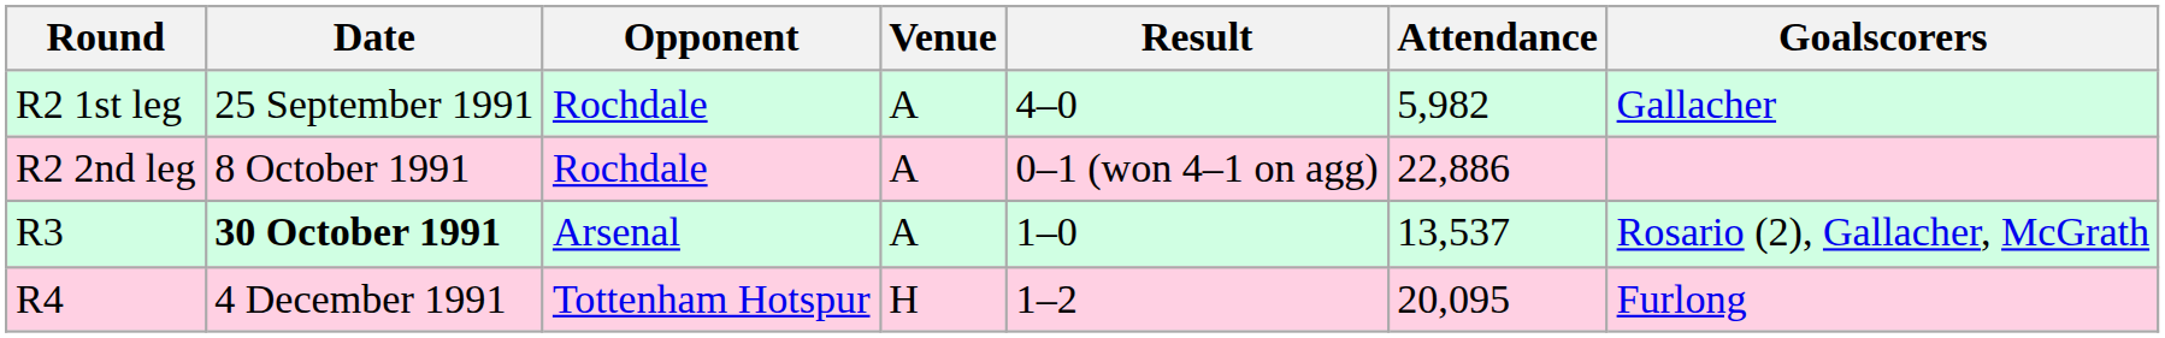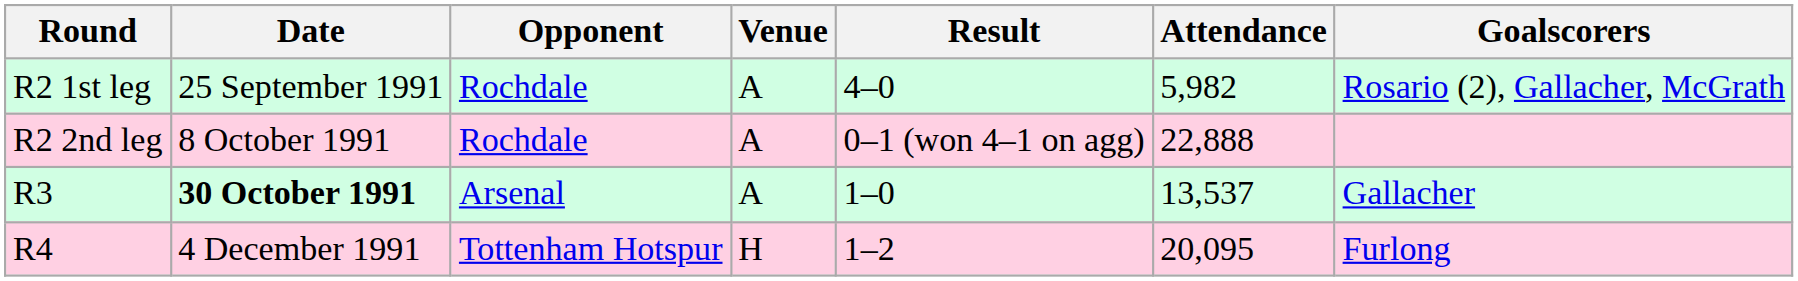R2 1st leg | Goalscorers: Gallacher -> Rosario (2), Gallacher, McGrath
R2 2nd leg | Attendance: 22,886 -> 22,888
R3 | Goalscorers: Rosario (2), Gallacher, McGrath -> Gallacher
